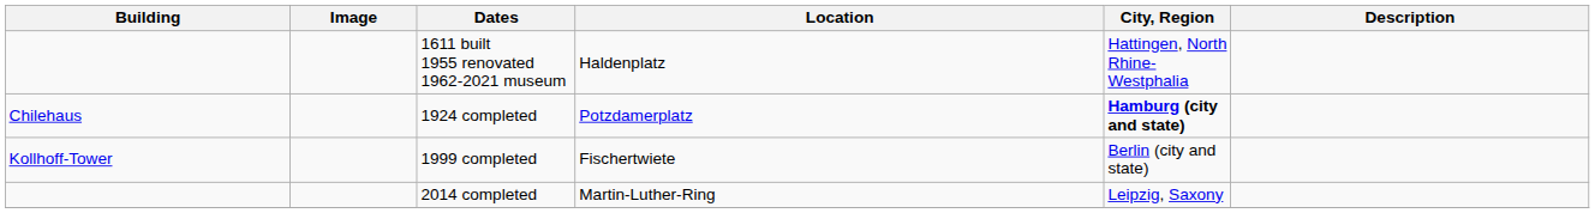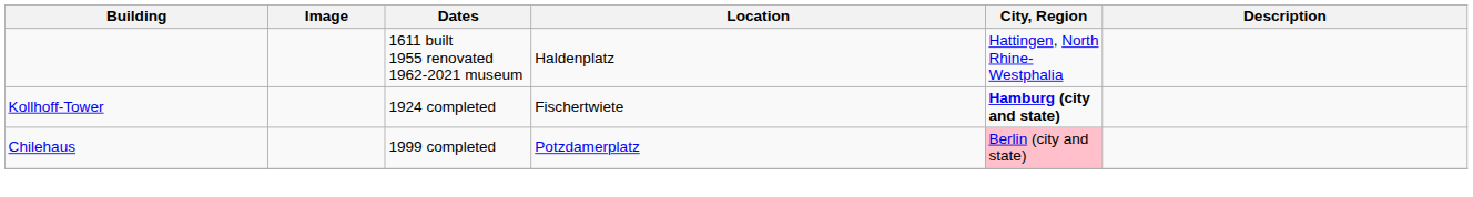1924 completed | Building: Chilehaus -> Kollhoff-Tower
1924 completed | Location: Potzdamerplatz -> Fischertwiete
1999 completed | Building: Kollhoff-Tower -> Chilehaus
1999 completed | Location: Fischertwiete -> Potzdamerplatz
1999 completed | City, Region: no background -> pink background
- row: 2014 completed | Martin-Luther-Ring | Leipzig, Saxony
